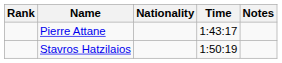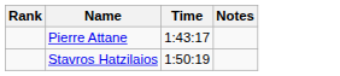- column: Nationality
